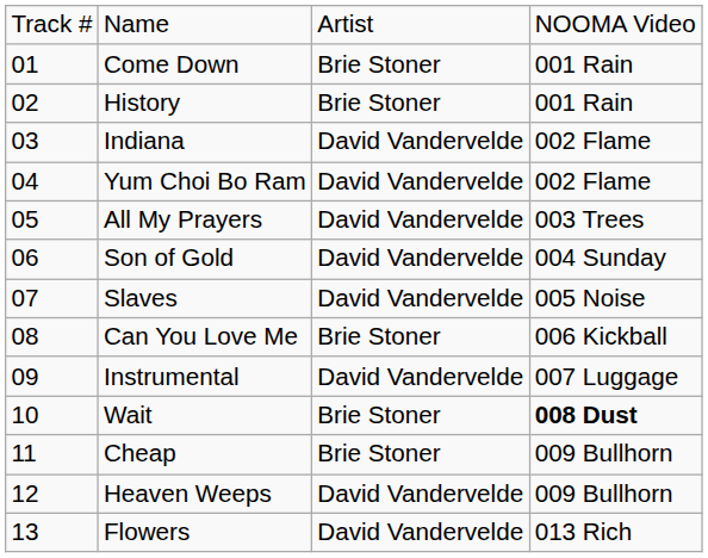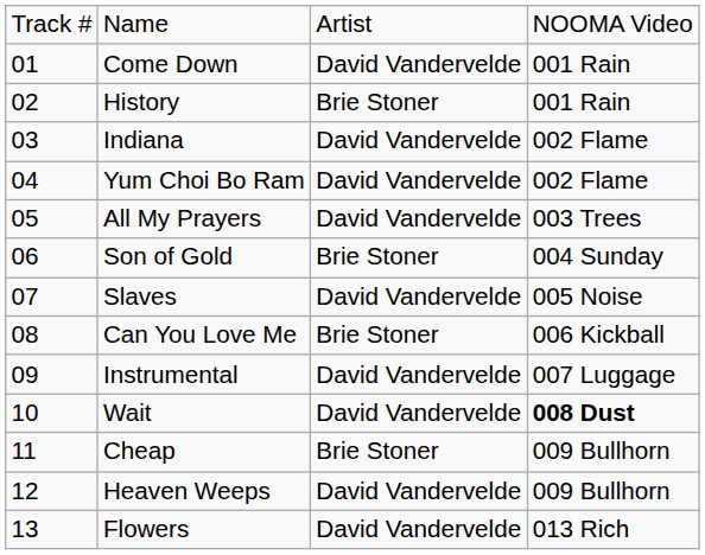Come Down | column 3: Brie Stoner -> David Vandervelde
Son of Gold | column 3: David Vandervelde -> Brie Stoner
Wait | column 3: Brie Stoner -> David Vandervelde
